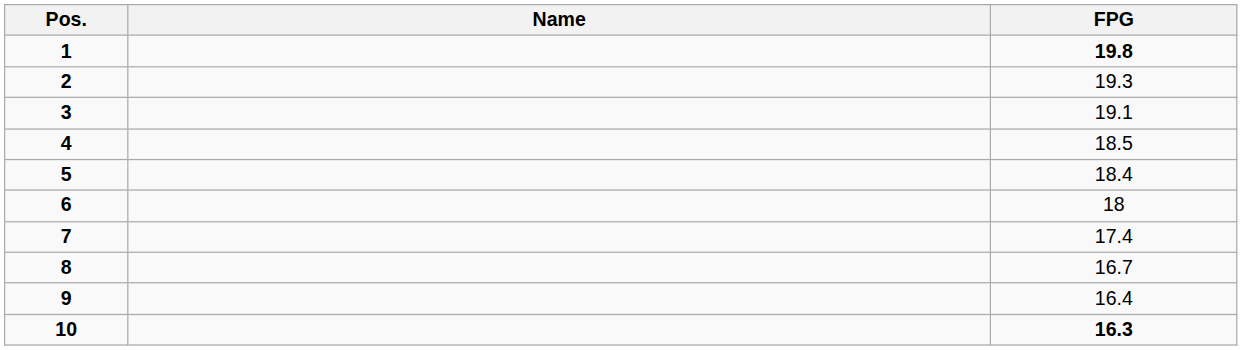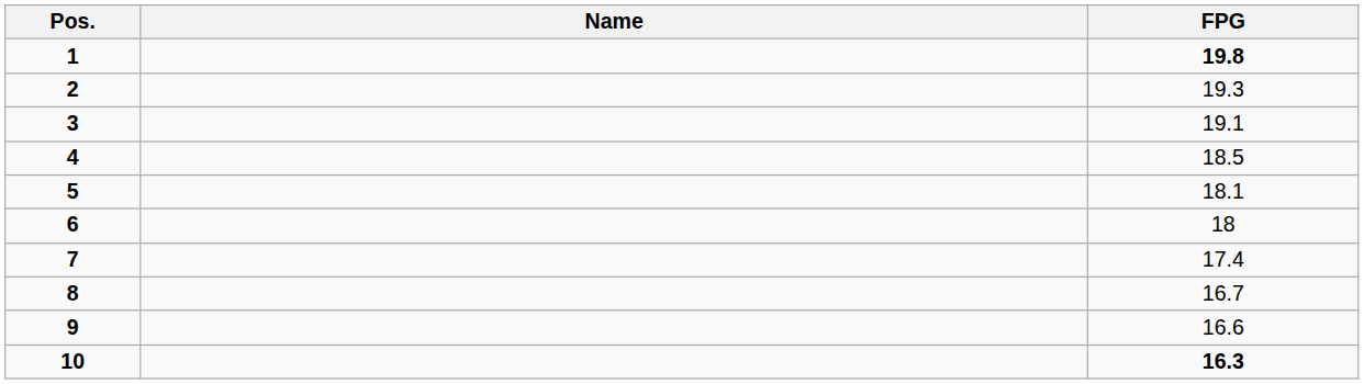5 | FPG: 18.4 -> 18.1
9 | FPG: 16.4 -> 16.6
